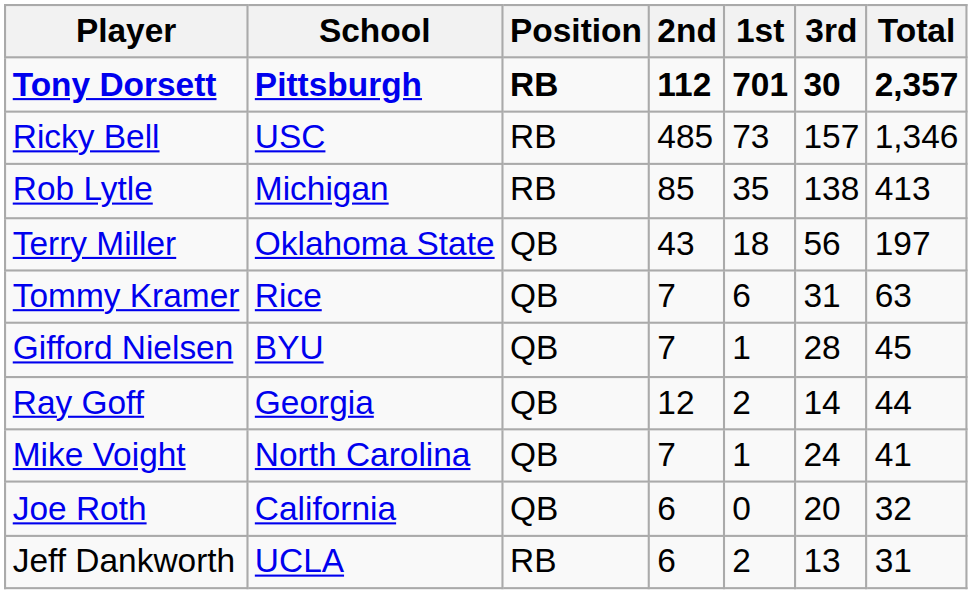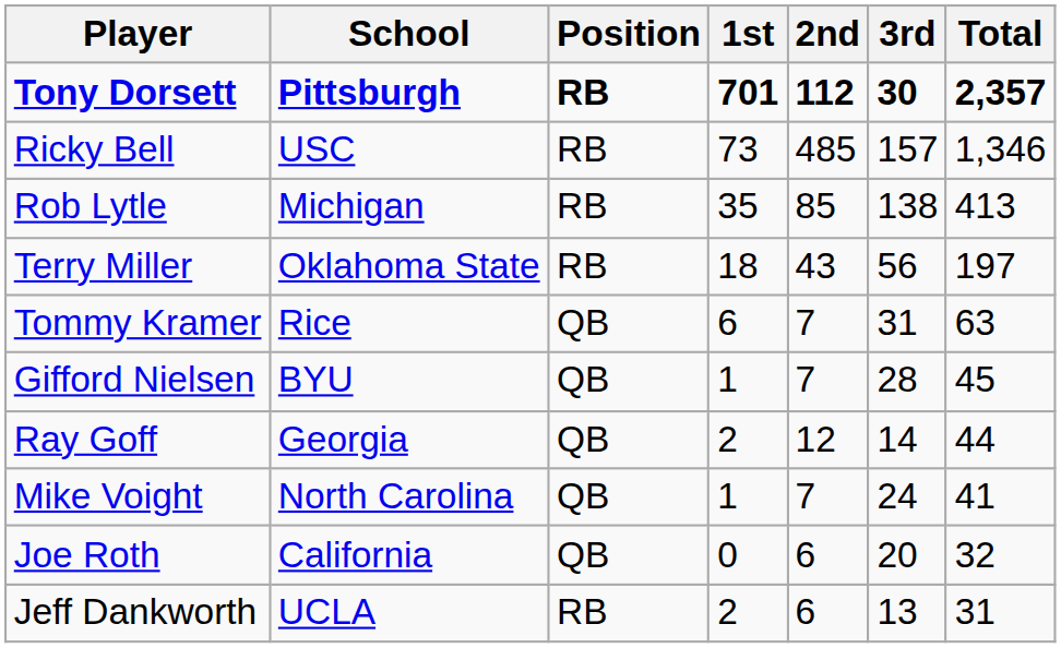columns swapped: 1st <-> 2nd
Terry Miller | Position: QB -> RB
